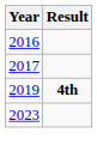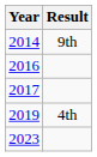+ row: 2014 | 9th
2019 | Result: bold -> normal
